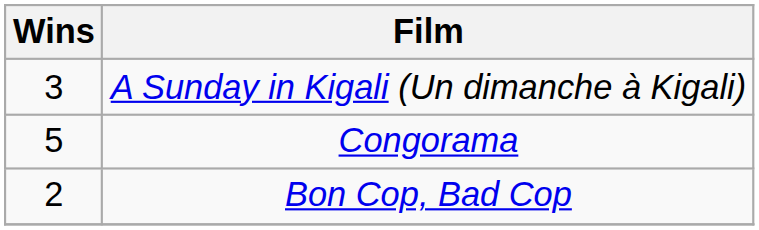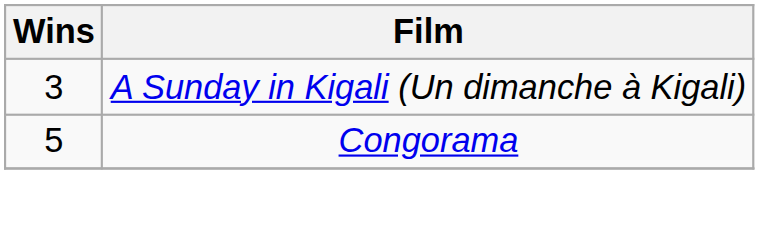- row: 2 | Bon Cop, Bad Cop
